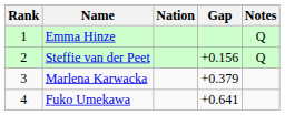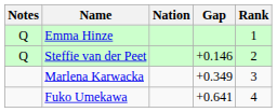columns swapped: Rank <-> Notes
Steffie van der Peet | Gap: +0.156 -> +0.146
Marlena Karwacka | Gap: +0.379 -> +0.349
